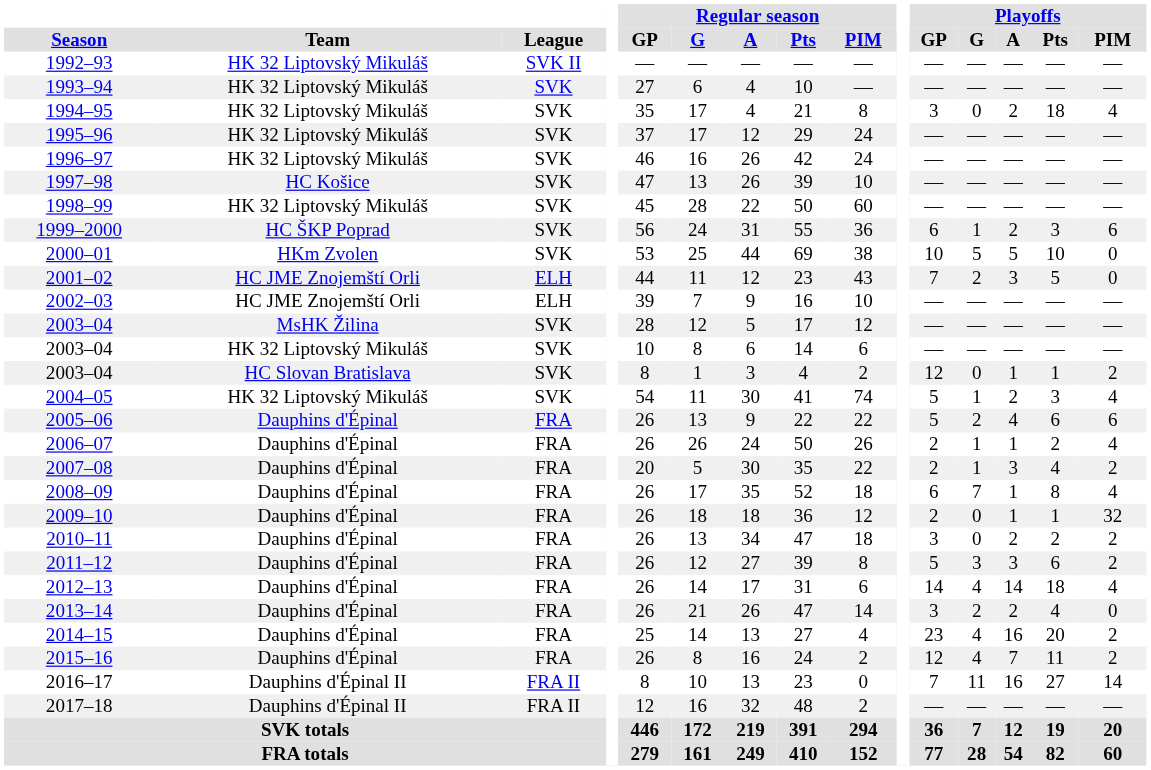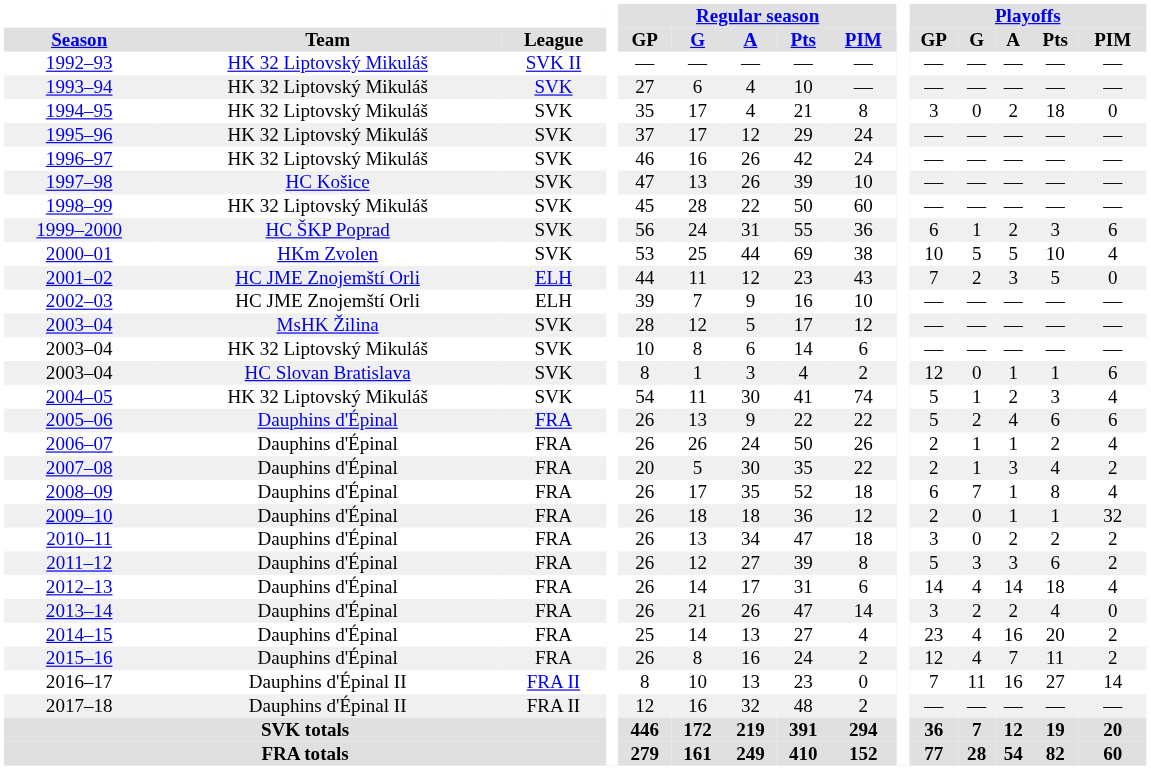1994–95 | Playoffs / PIM: 4 -> 0
2000–01 | Playoffs / PIM: 0 -> 4
2003–04 / HC Slovan Bratislava | Playoffs / PIM: 2 -> 6
